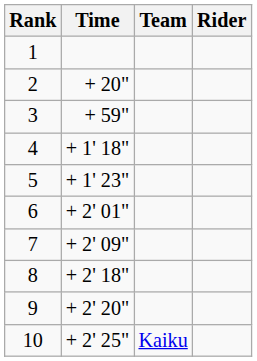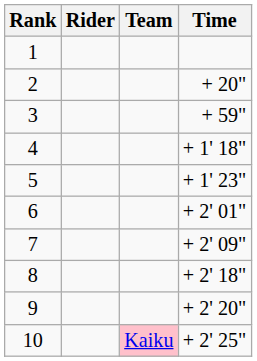columns swapped: Rider <-> Time
10 | Team: no background -> pink background
